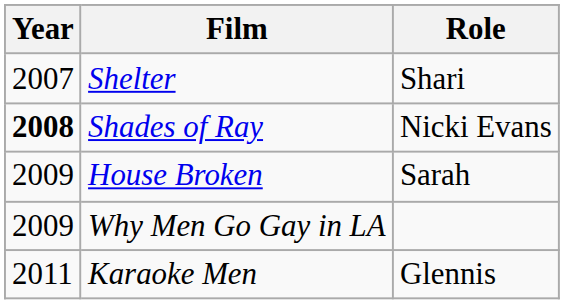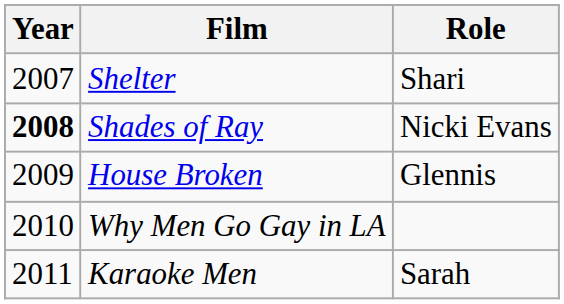House Broken | Role: Sarah -> Glennis
Why Men Go Gay in LA | Year: 2009 -> 2010
Karaoke Men | Role: Glennis -> Sarah
